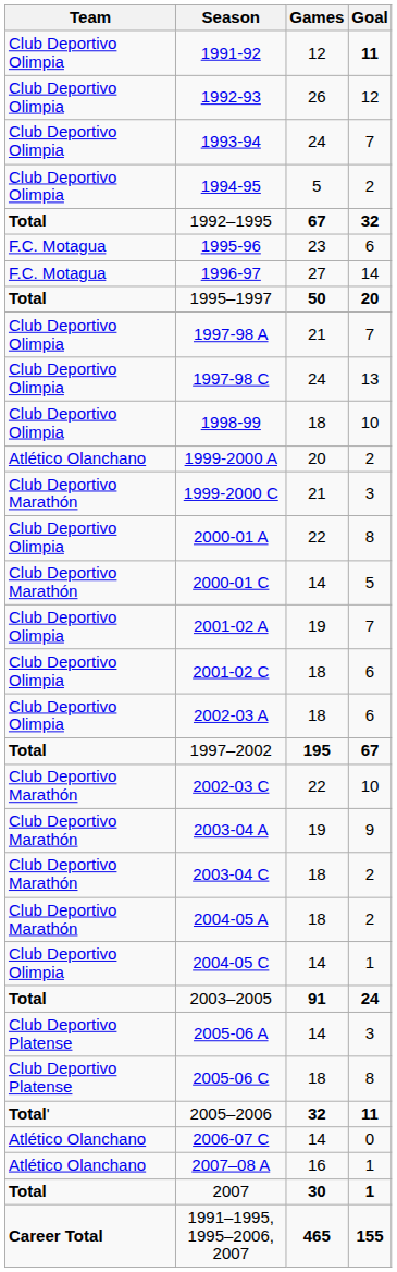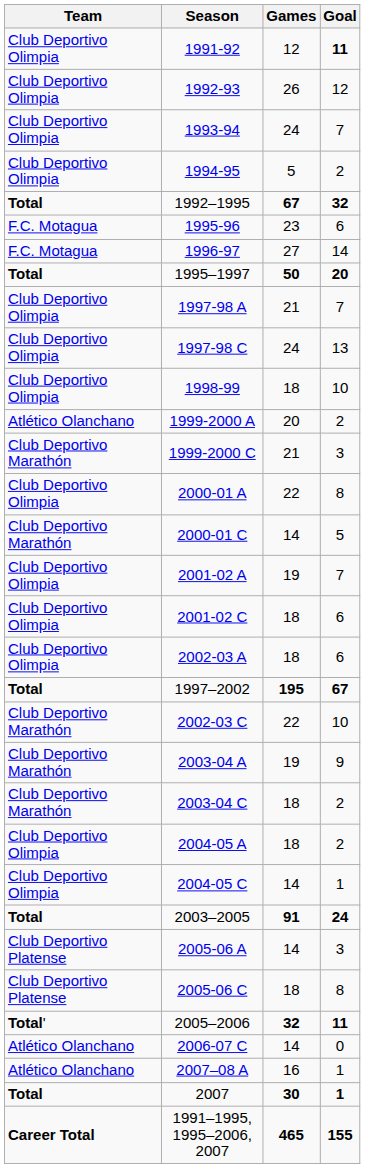2004-05 A | Team: Club Deportivo Marathón -> Club Deportivo Olimpia
